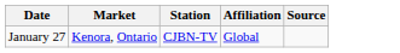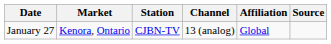+ column: Channel | 13 (analog)
